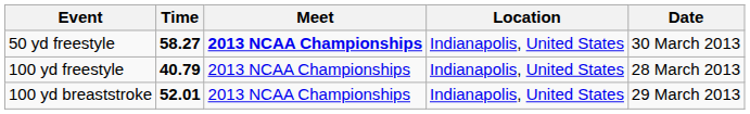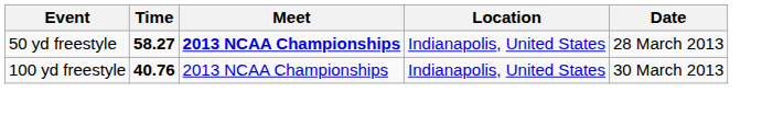50 yd freestyle | Date: 30 March 2013 -> 28 March 2013
100 yd freestyle | Time: 40.79 -> 40.76
100 yd freestyle | Date: 28 March 2013 -> 30 March 2013
- row: 100 yd breaststroke | 52.01 | 2013 NCAA Championships | Indianapolis, United States | 29 March 2013
